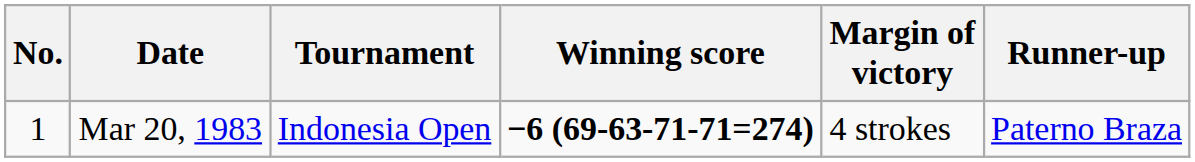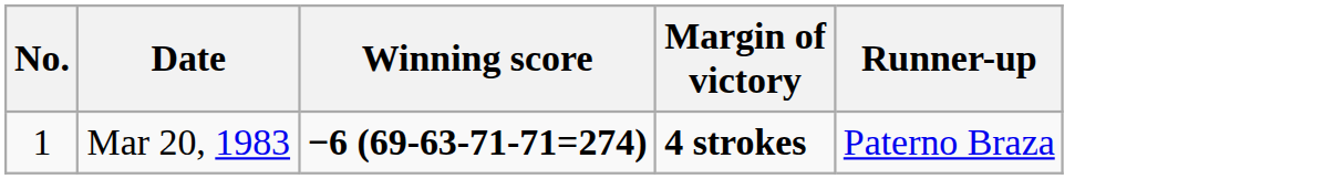- column: Tournament | Indonesia Open
Mar 20, 1983 | Margin of victory: normal -> bold
